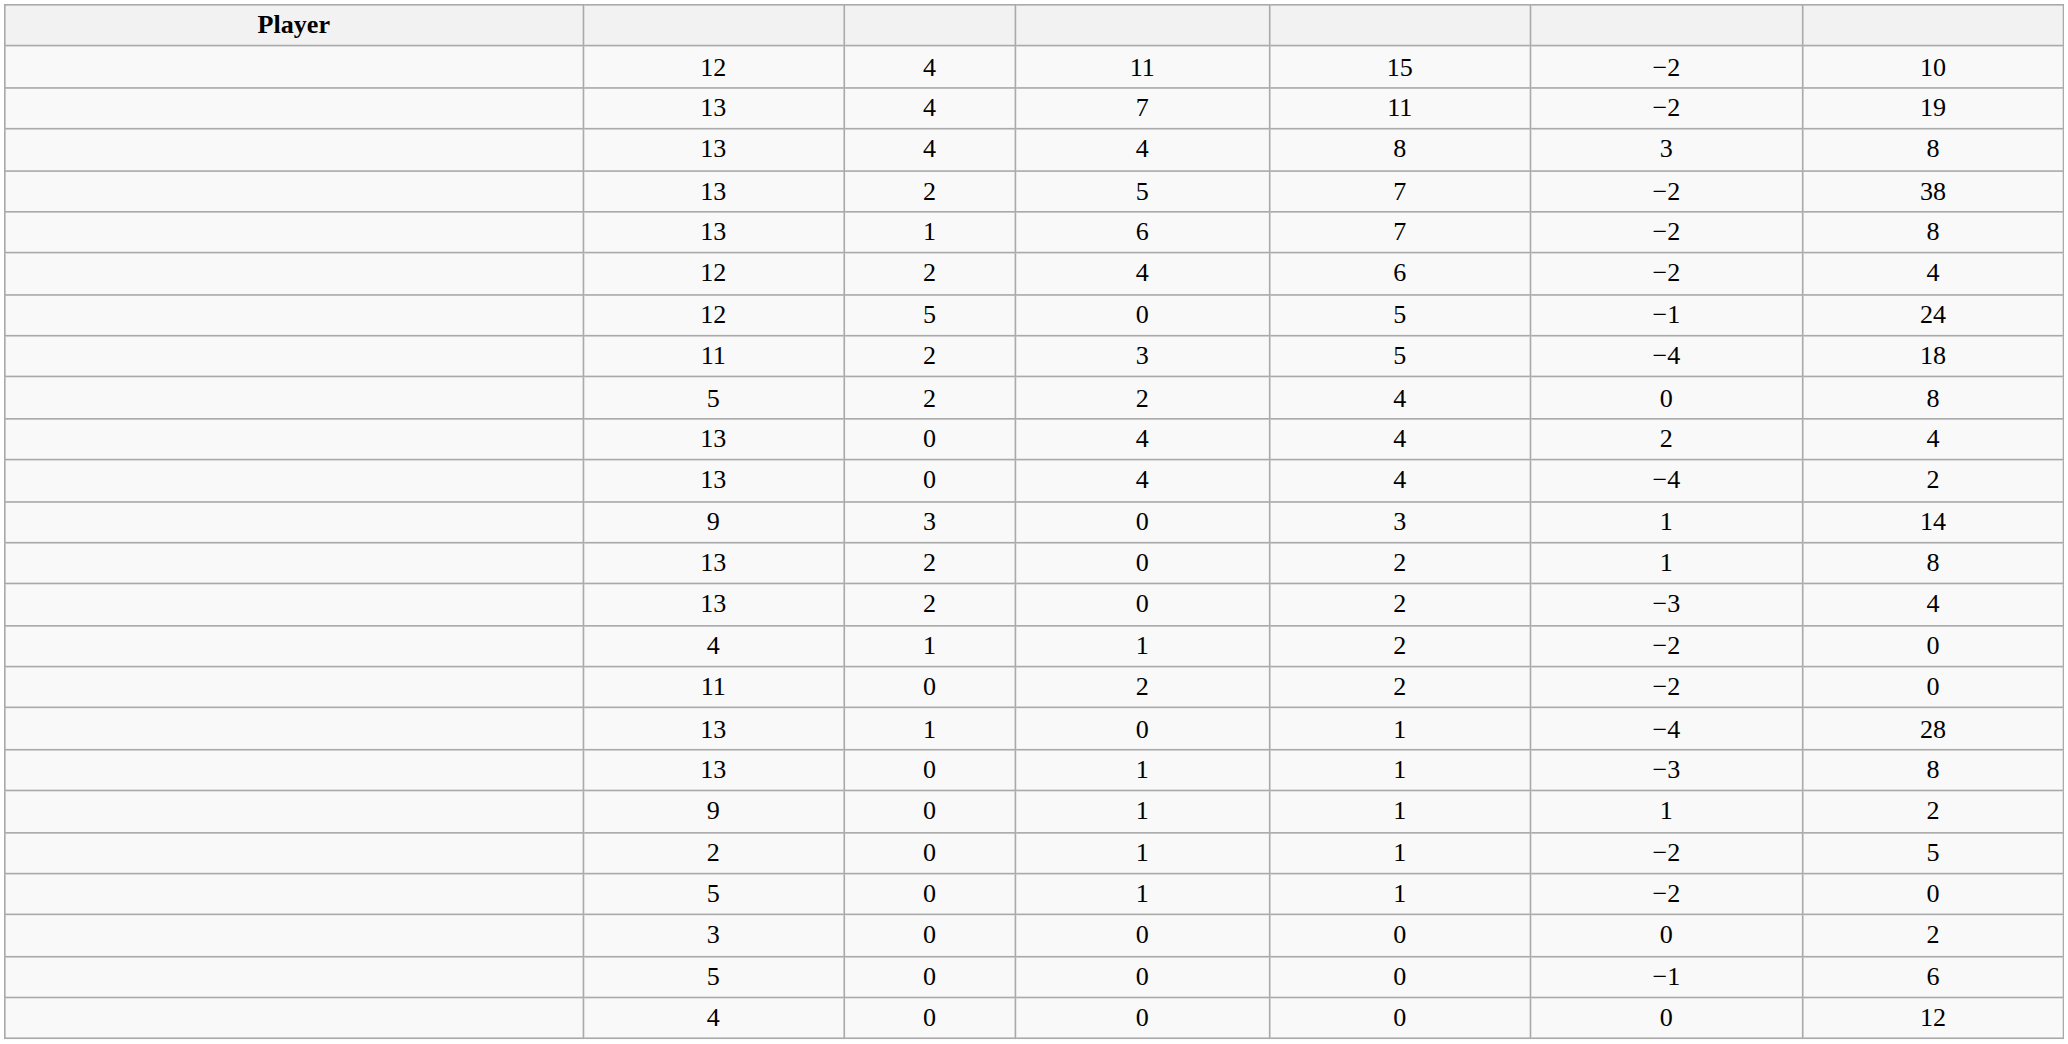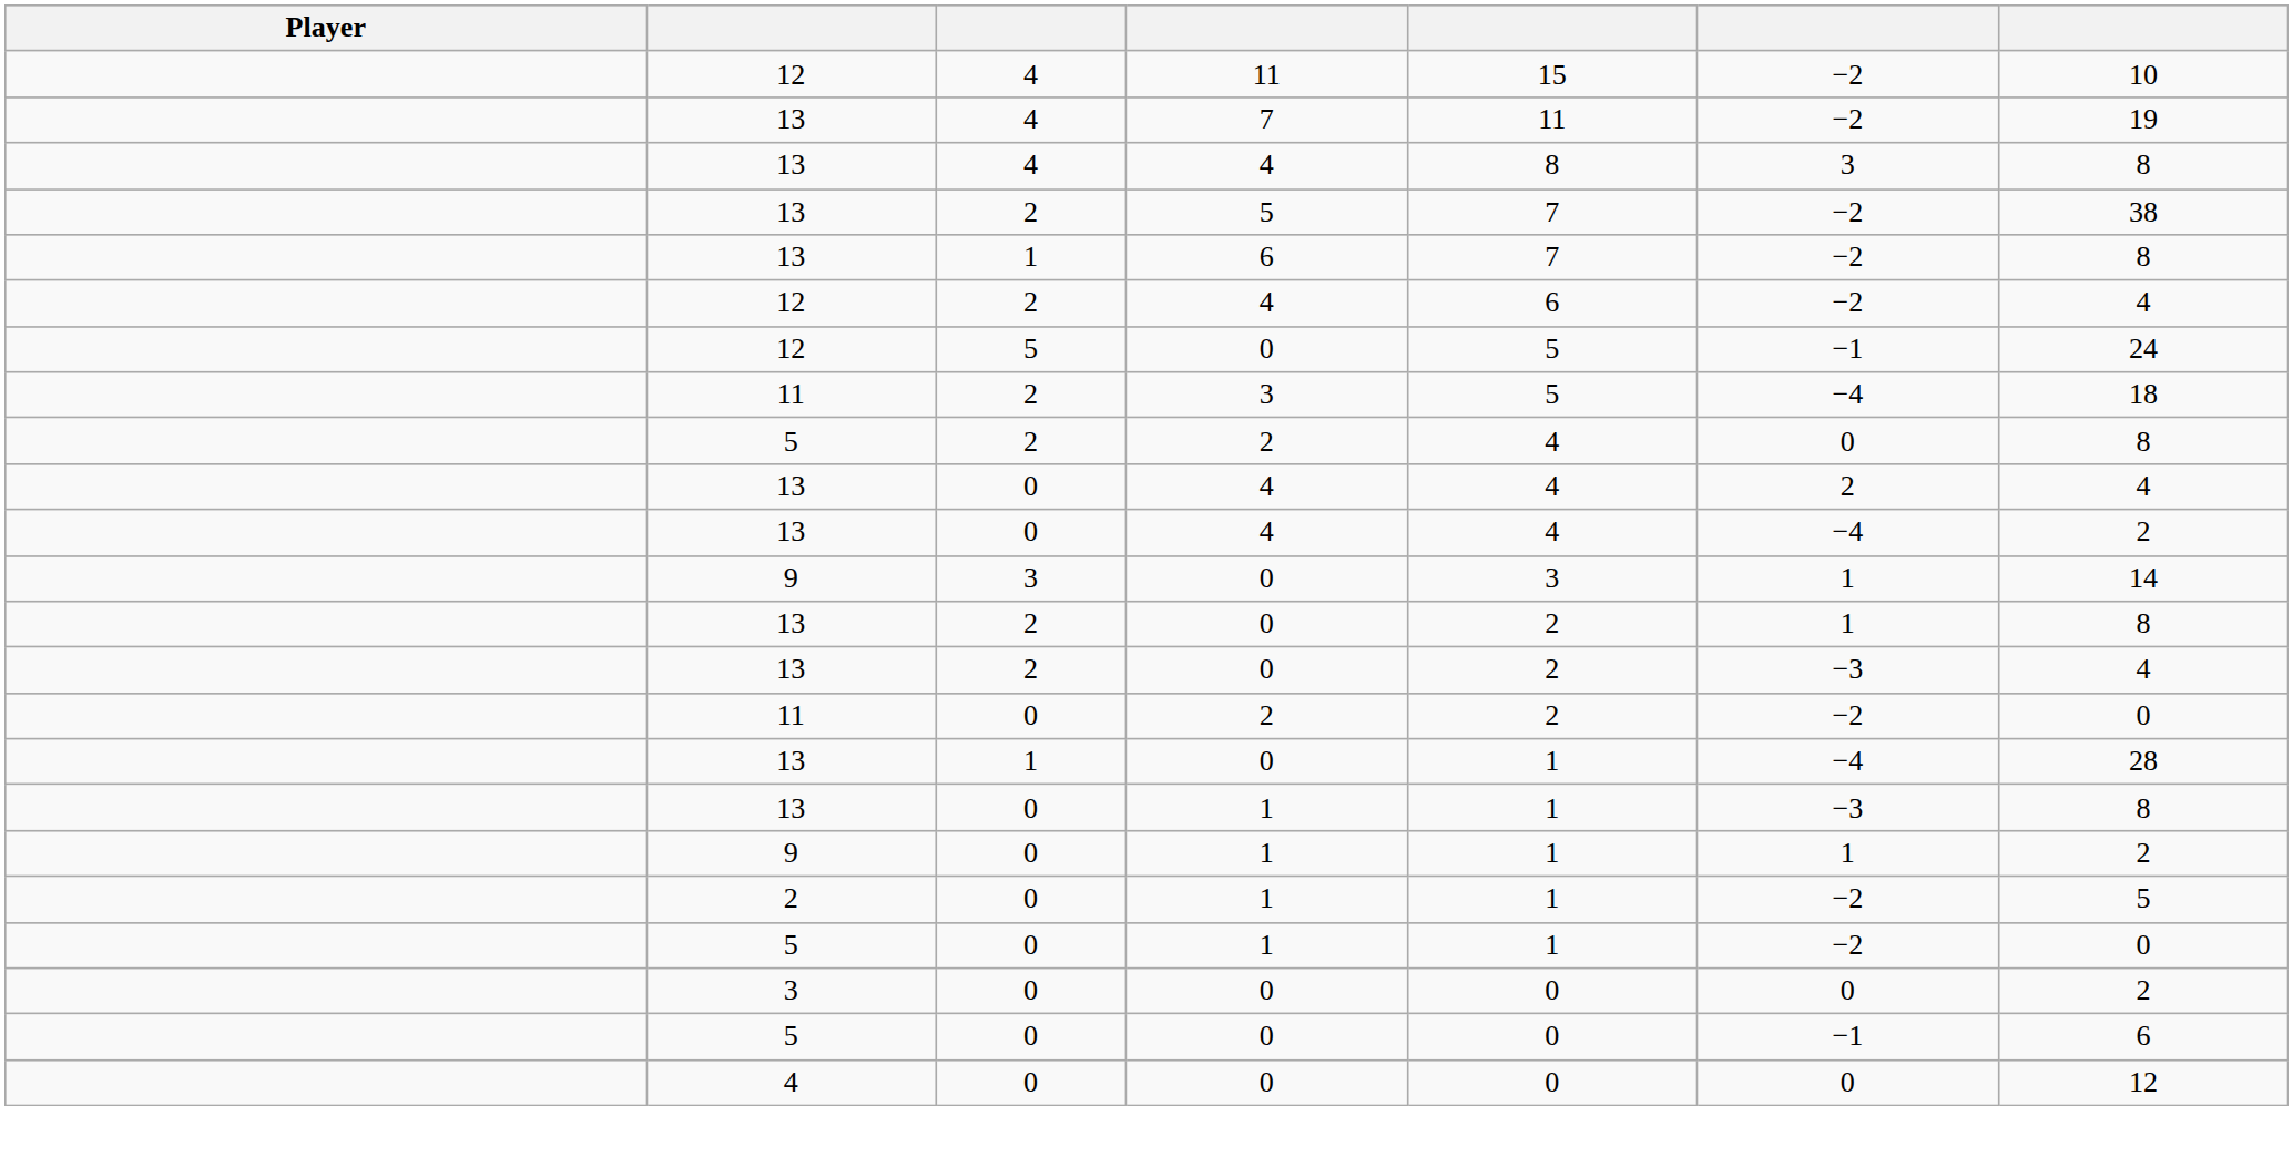- row: 4 | 1 | 1 | 2 | −2 | 0
